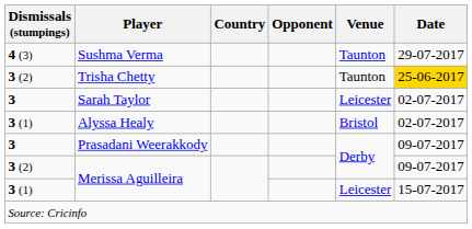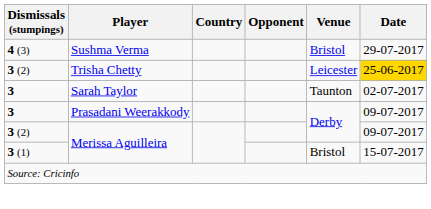Sushma Verma | Venue: Taunton -> Bristol
Trisha Chetty | Venue: Taunton -> Leicester
Sarah Taylor | Venue: Leicester -> Taunton
- row: 3 (1) | Alyssa Healy | Bristol | 02-07-2017
3 (1) / Merissa Aguilleira | Venue: Leicester -> Bristol
